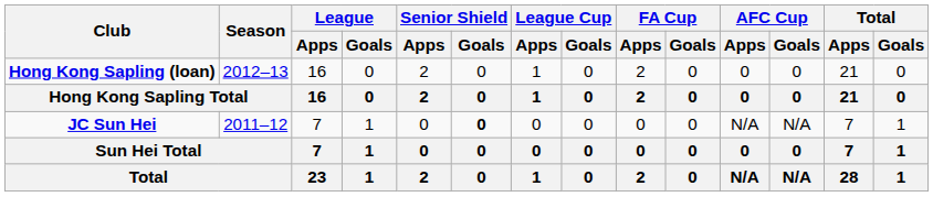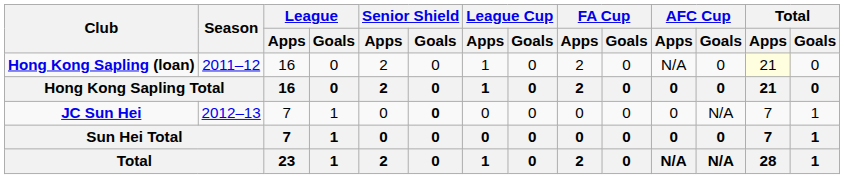Hong Kong Sapling (loan) | Season: 2012–13 -> 2011–12
Hong Kong Sapling (loan) | AFC Cup / Apps: 0 -> N/A
Hong Kong Sapling (loan) | Total / Apps: no background -> lightyellow background
JC Sun Hei | Season: 2011–12 -> 2012–13
JC Sun Hei | AFC Cup / Apps: N/A -> 0
